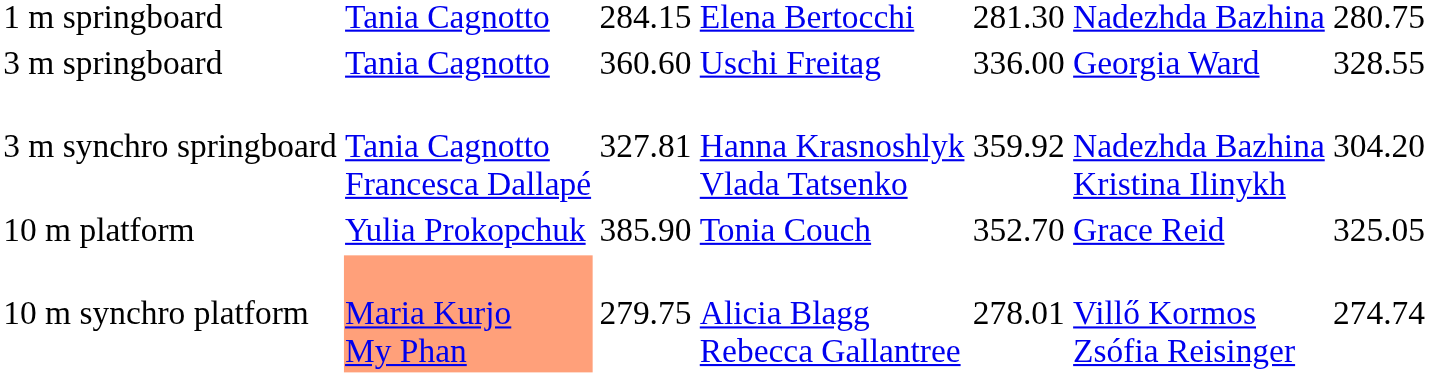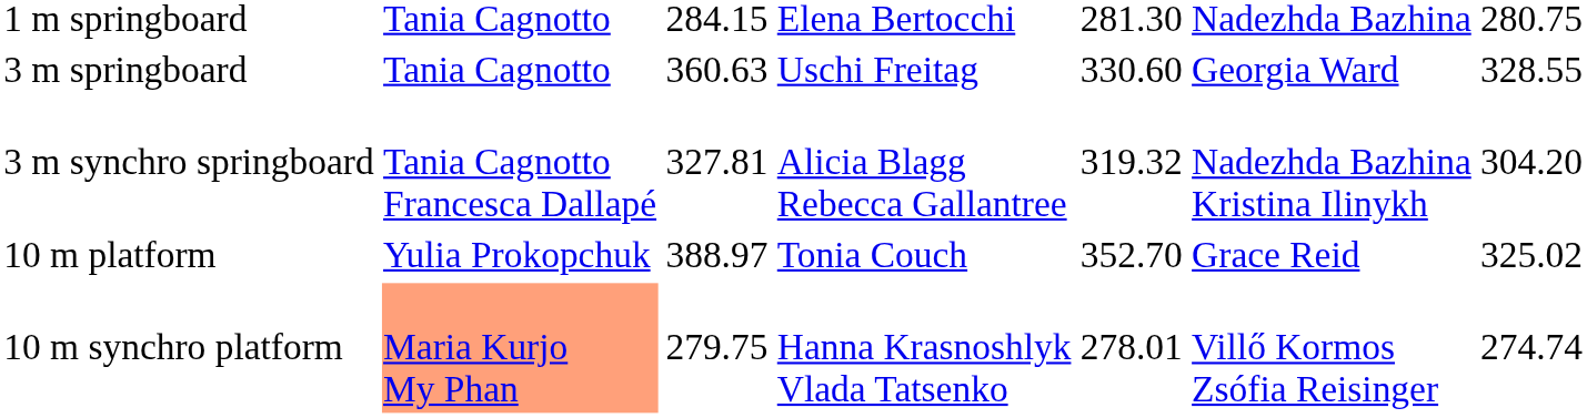3 m springboard | column 3: 360.60 -> 360.63
3 m springboard | column 5: 336.00 -> 330.60
3 m synchro springboard | column 4: Hanna Krasnoshlyk Vlada Tatsenko -> Alicia Blagg Rebecca Gallantree
3 m synchro springboard | column 5: 359.92 -> 319.32
10 m platform | column 3: 385.90 -> 388.97
10 m platform | column 7: 325.05 -> 325.02
10 m synchro platform | column 4: Alicia Blagg Rebecca Gallantree -> Hanna Krasnoshlyk Vlada Tatsenko
